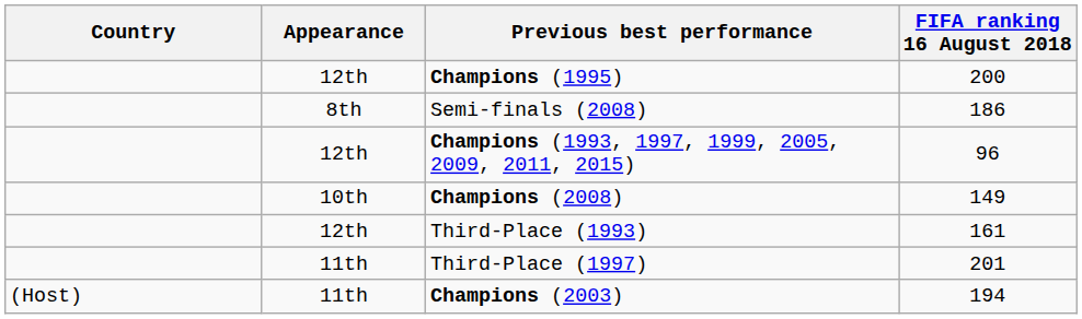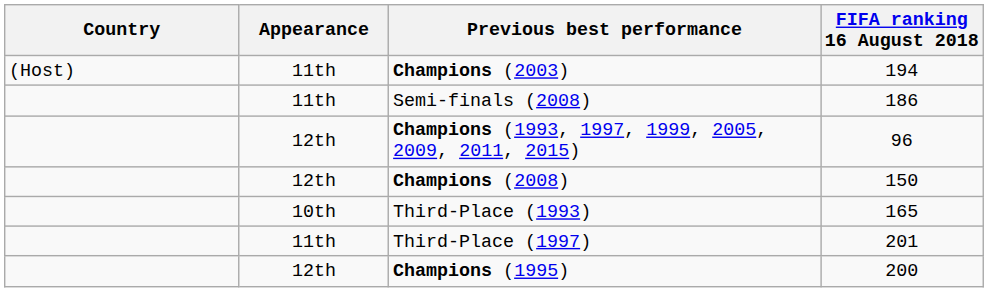rows swapped: Champions (2003) <-> Champions (1995)
Semi-finals (2008) | Appearance: 8th -> 11th
Champions (2008) | Appearance: 10th -> 12th
Champions (2008) | FIFA ranking 16 August 2018: 149 -> 150
Third-Place (1993) | Appearance: 12th -> 10th
Third-Place (1993) | FIFA ranking 16 August 2018: 161 -> 165
